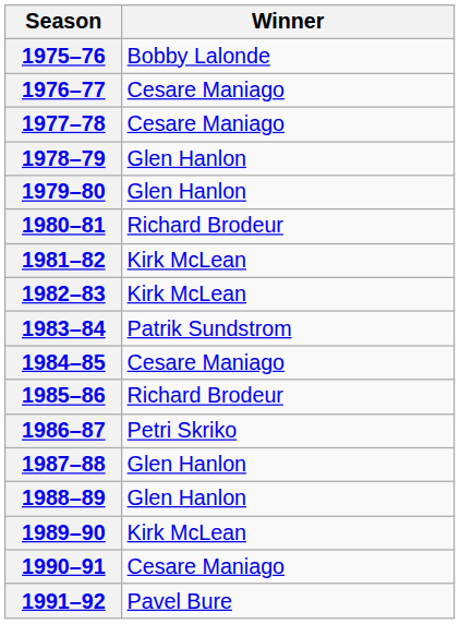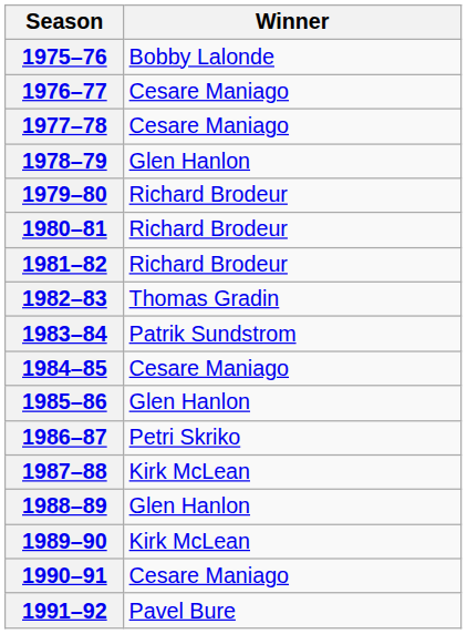1979–80 | Winner: Glen Hanlon -> Richard Brodeur
1981–82 | Winner: Kirk McLean -> Richard Brodeur
1982–83 | Winner: Kirk McLean -> Thomas Gradin
1985–86 | Winner: Richard Brodeur -> Glen Hanlon
1987–88 | Winner: Glen Hanlon -> Kirk McLean
